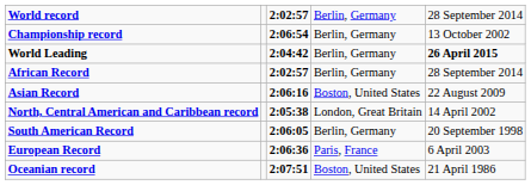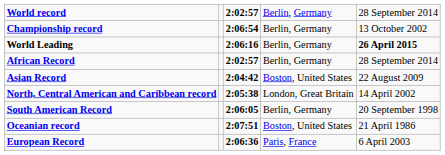World Leading | column 3: 2:04:42 -> 2:06:16
Asian Record | column 3: 2:06:16 -> 2:04:42
rows swapped: European Record <-> Oceanian record
